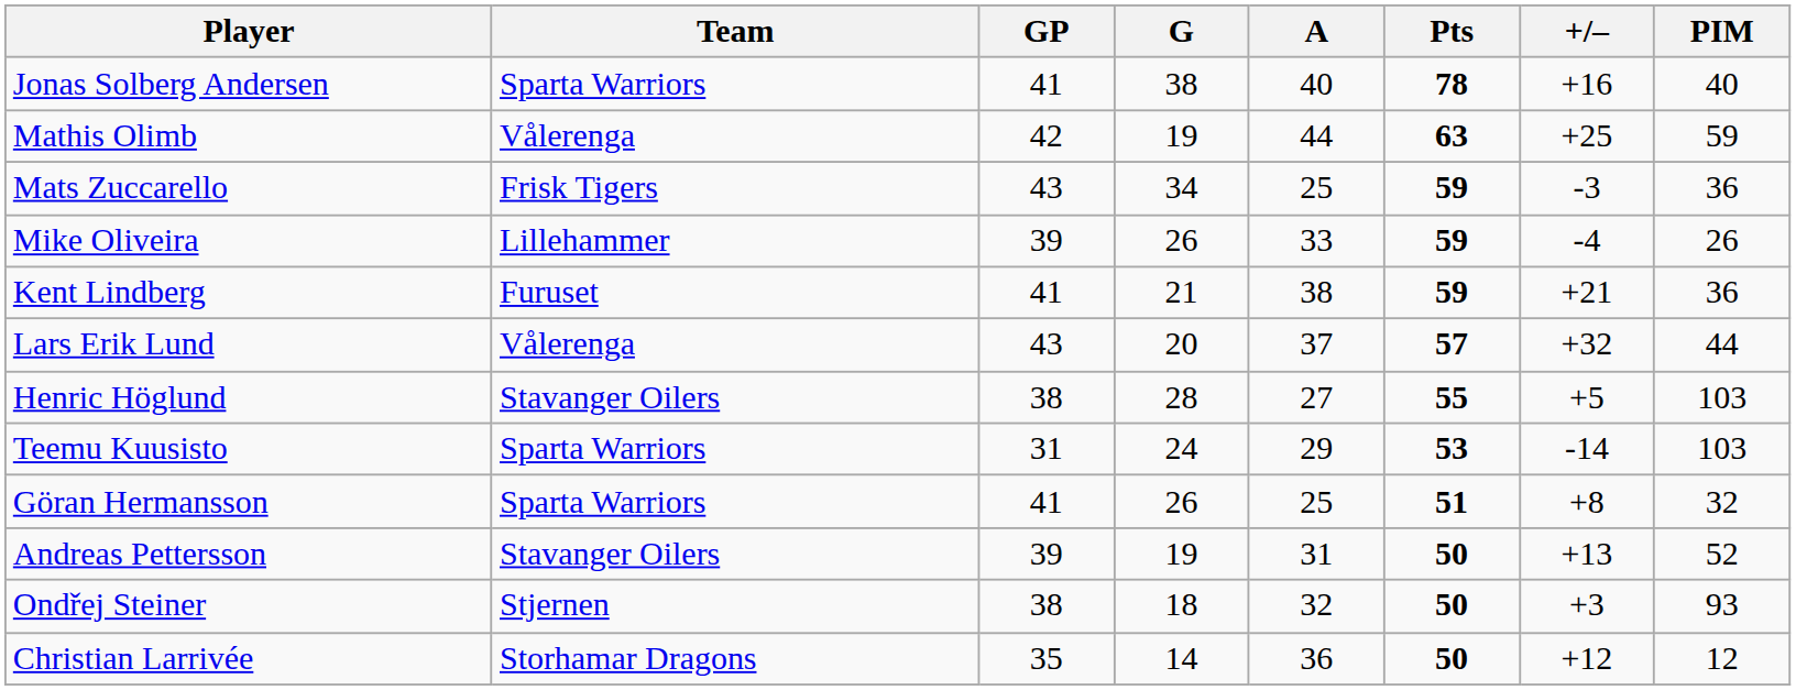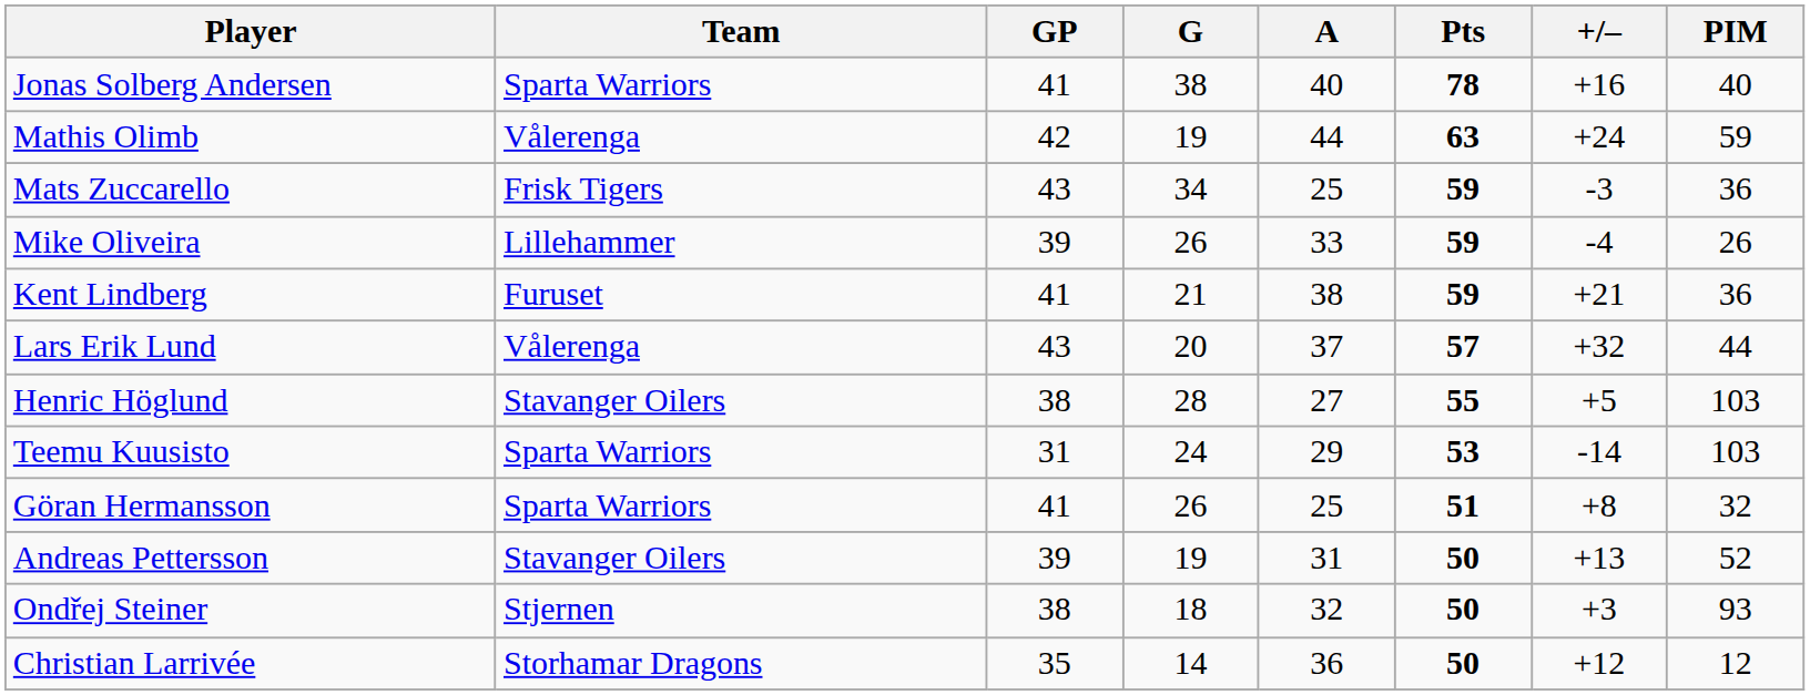Mathis Olimb | +/–: +25 -> +24
